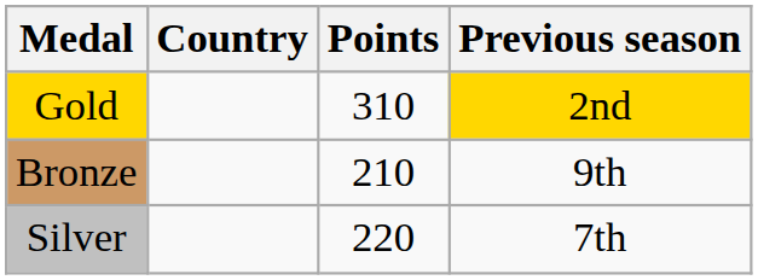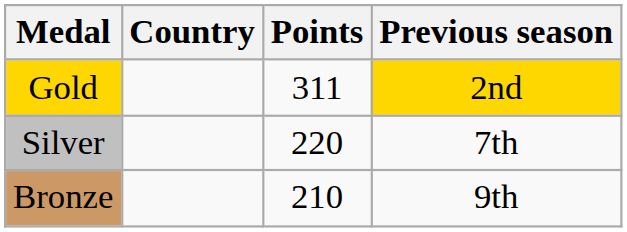Gold | Points: 310 -> 311
rows swapped: Silver <-> Bronze
